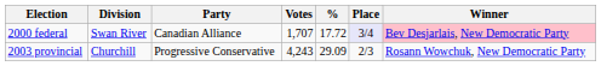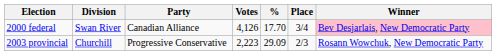2000 federal | Votes: 1,707 -> 4,126
2000 federal | %: 17.72 -> 17.70
2000 federal | Place: lavender background -> no background
2003 provincial | Votes: 4,243 -> 2,223
